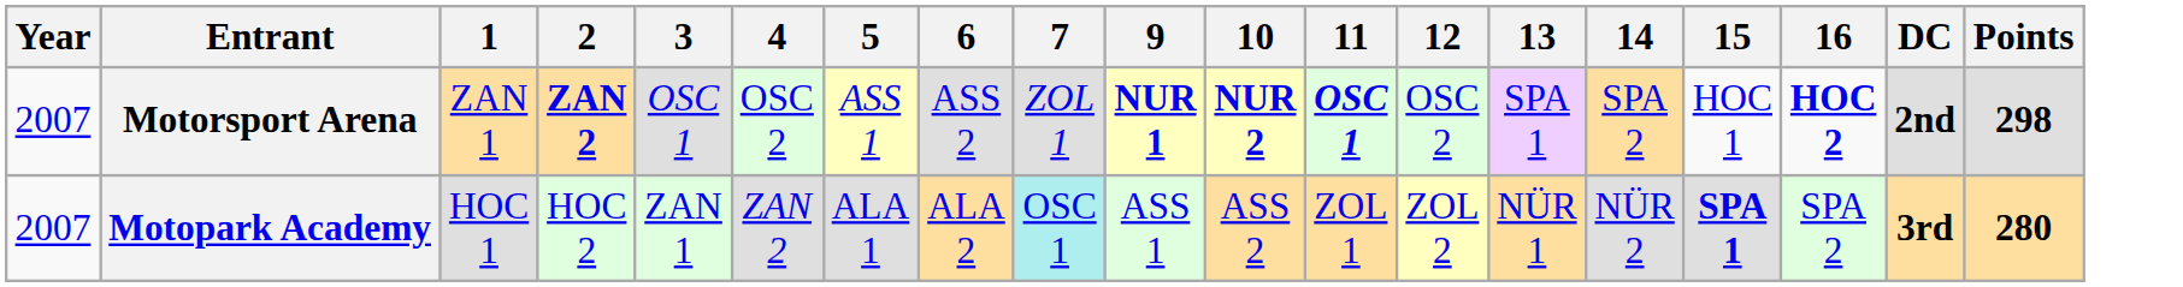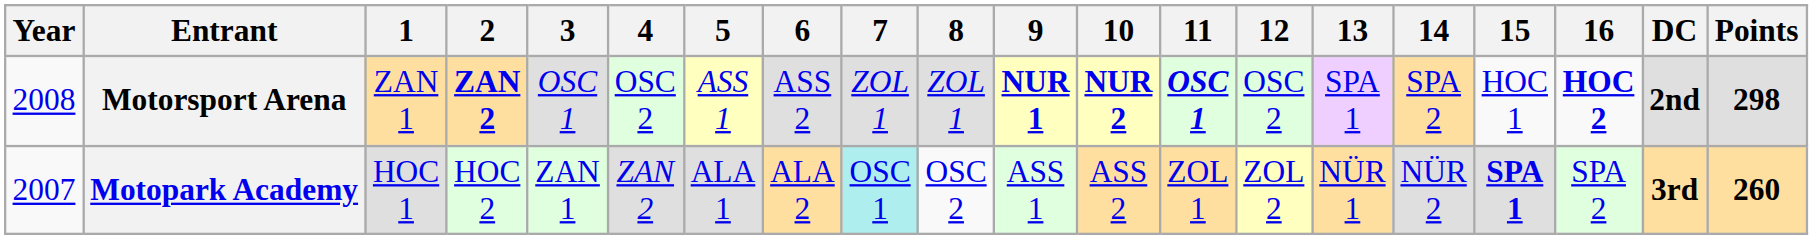+ column: 8 | ZOL 1 | OSC 2
Motorsport Arena | Year: 2007 -> 2008
Motopark Academy | Points: 280 -> 260
